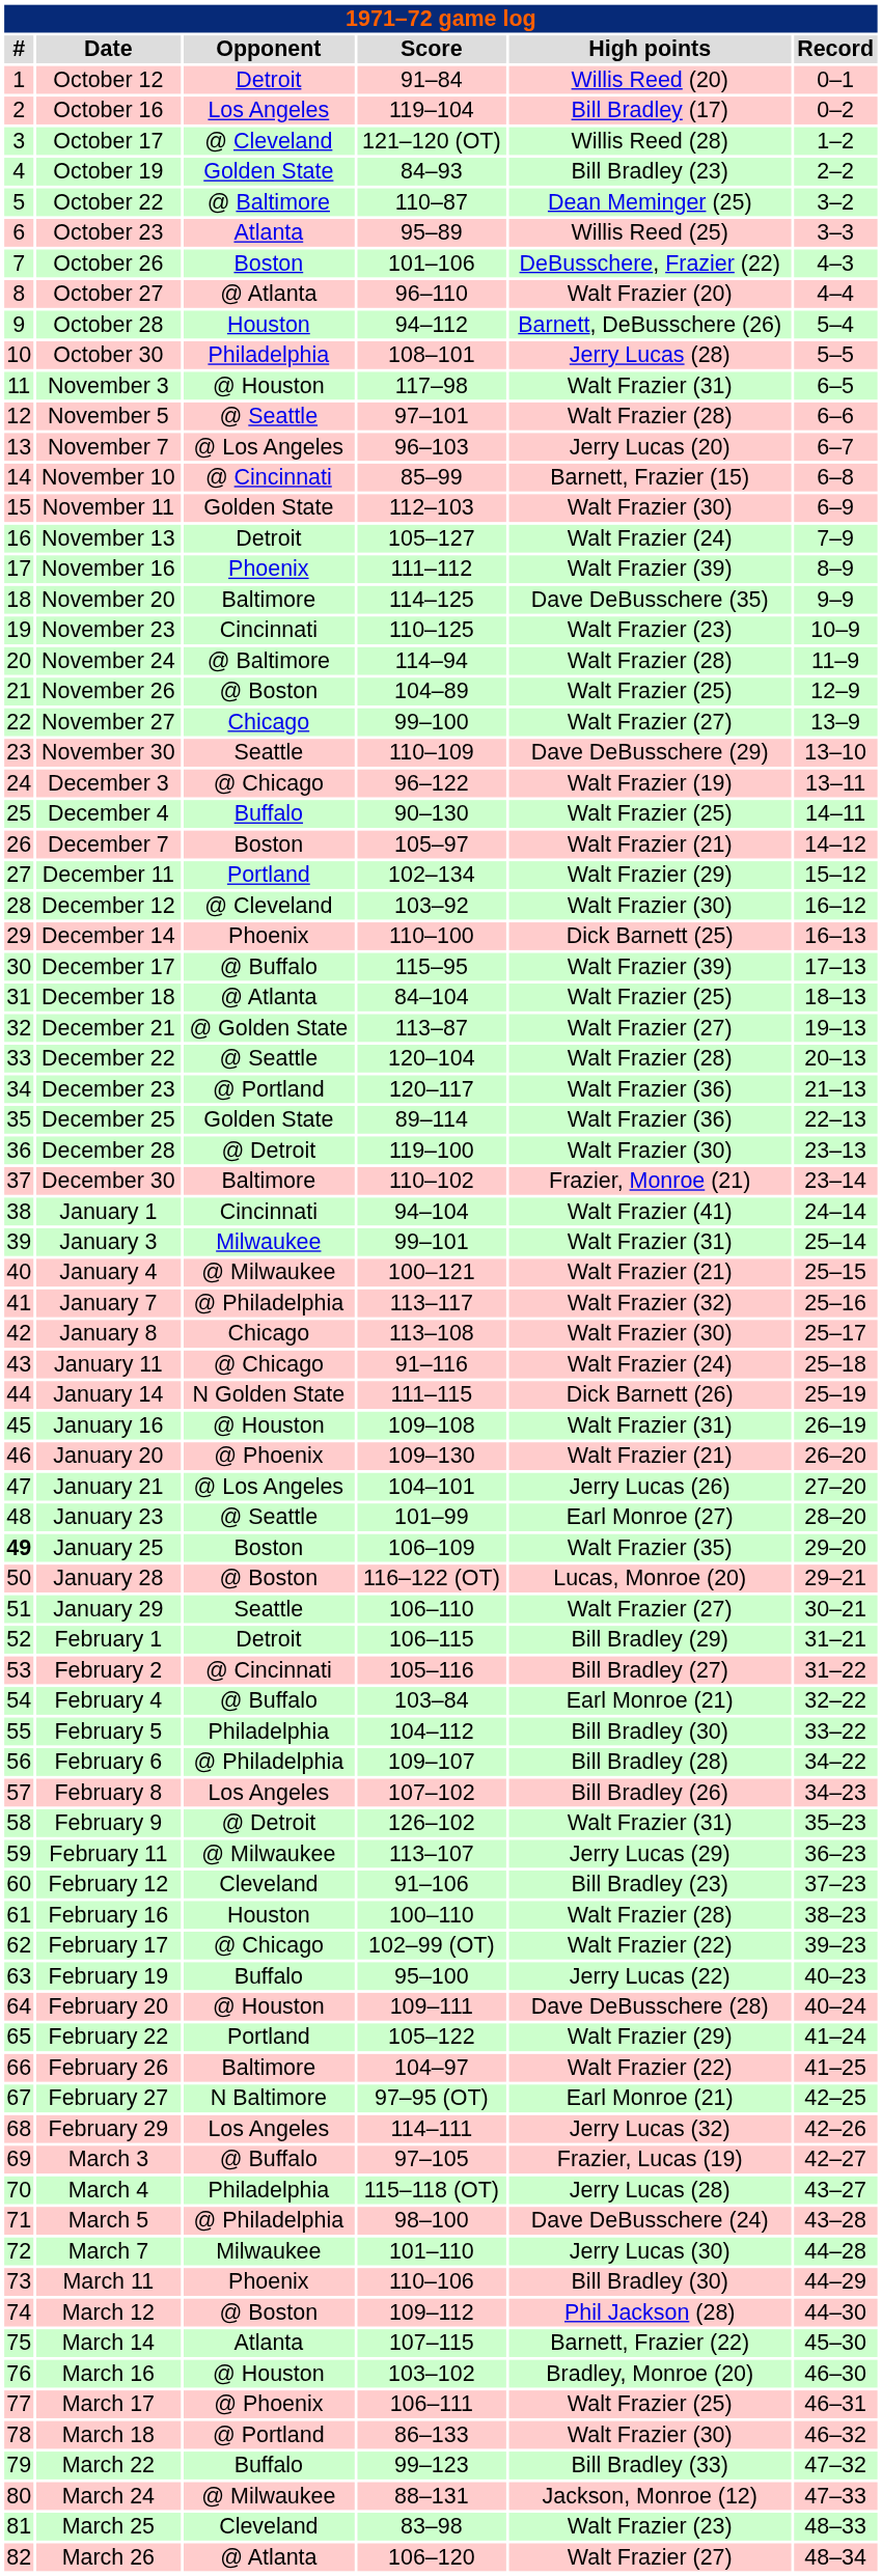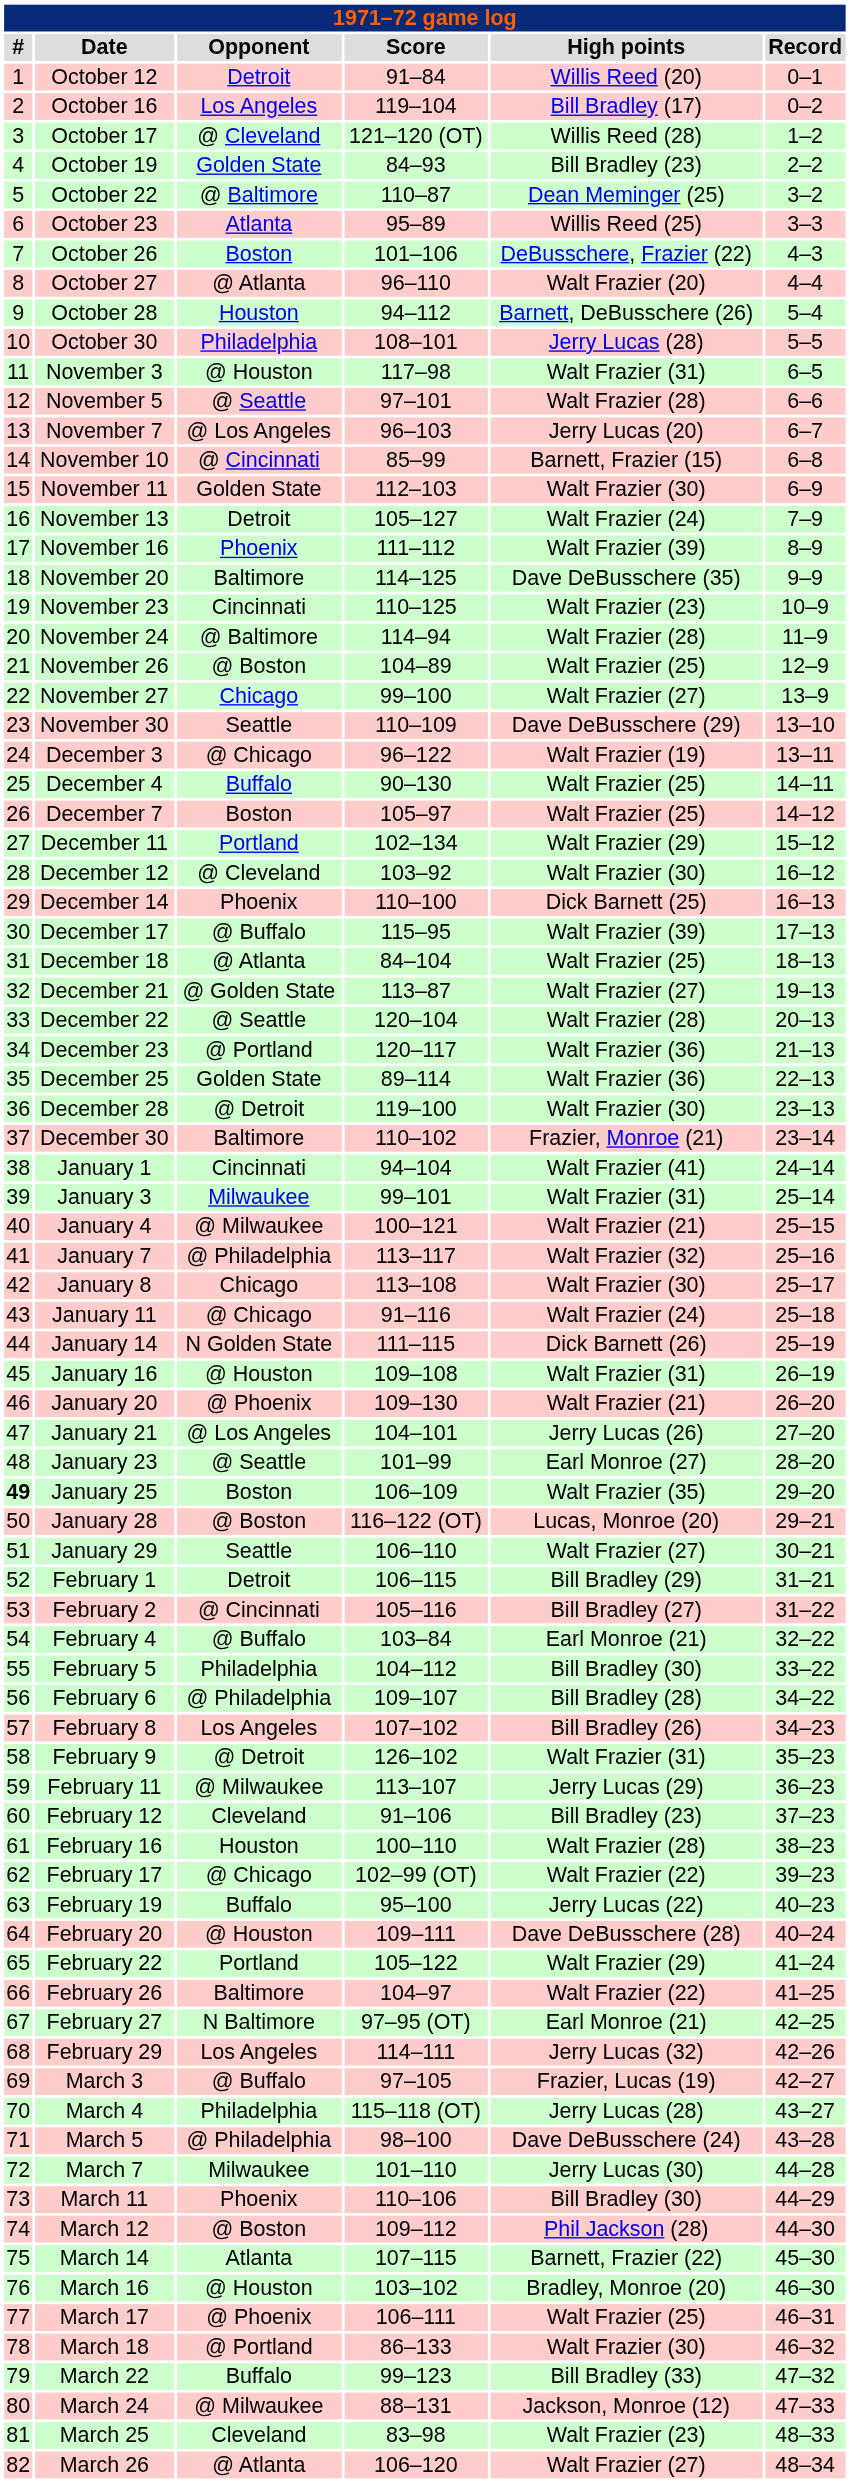December 7 | High points: Walt Frazier (21) -> Walt Frazier (25)
